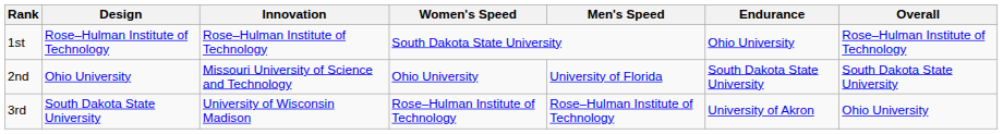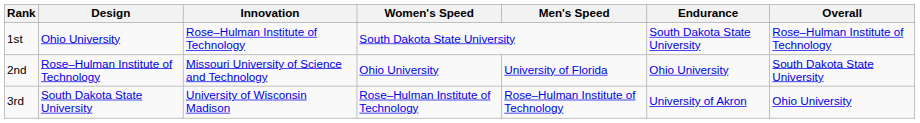1st | Design: Rose–Hulman Institute of Technology -> Ohio University
1st | Endurance: Ohio University -> South Dakota State University
2nd | Design: Ohio University -> Rose–Hulman Institute of Technology
2nd | Endurance: South Dakota State University -> Ohio University
